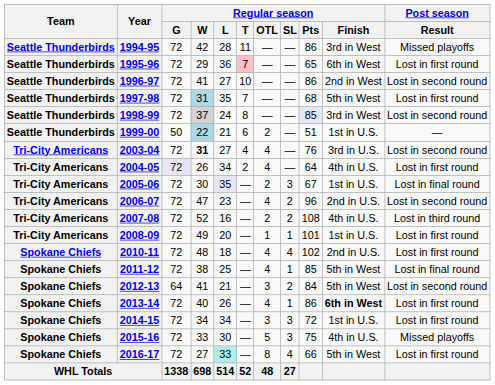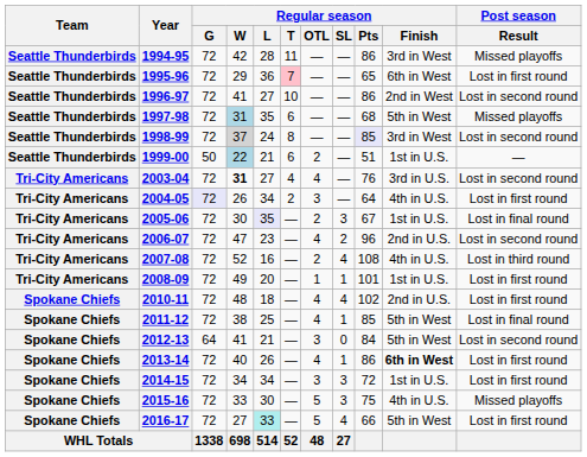1997-98 | Regular season / T: 7 -> 6
1997-98 | Post season / Result: Lost in first round -> Missed playoffs
2004-05 | Regular season / OTL: 4 -> 3
2007-08 | Regular season / SL: 2 -> 4
2012-13 | Regular season / SL: 2 -> 0
2016-17 | Regular season / OTL: 8 -> 5
